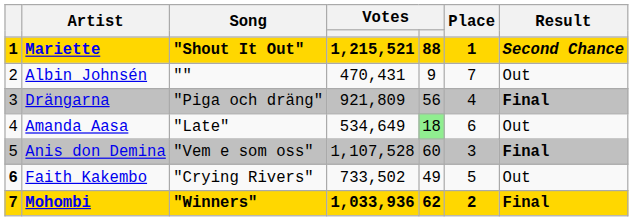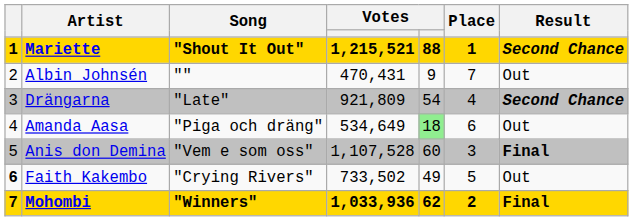Drängarna | Song: "Piga och dräng" -> "Late"
Drängarna | column 5: 56 -> 54
Drängarna | Result: Final -> Second Chance
Amanda Aasa | Song: "Late" -> "Piga och dräng"
